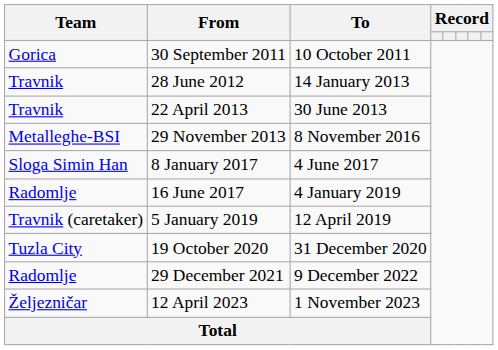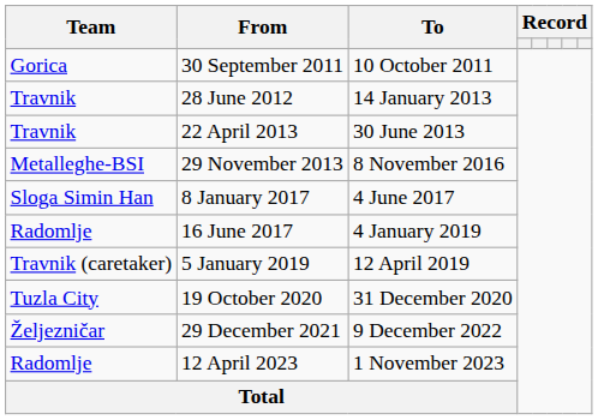29 December 2021 | Team: Radomlje -> Željezničar
12 April 2023 | Team: Željezničar -> Radomlje
